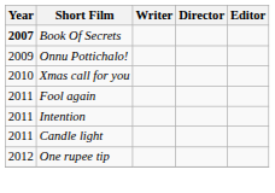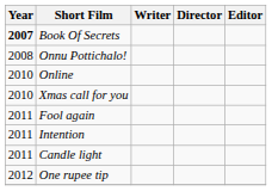Onnu Pottichalo! | Year: 2009 -> 2008
+ row: 2010 | Online
